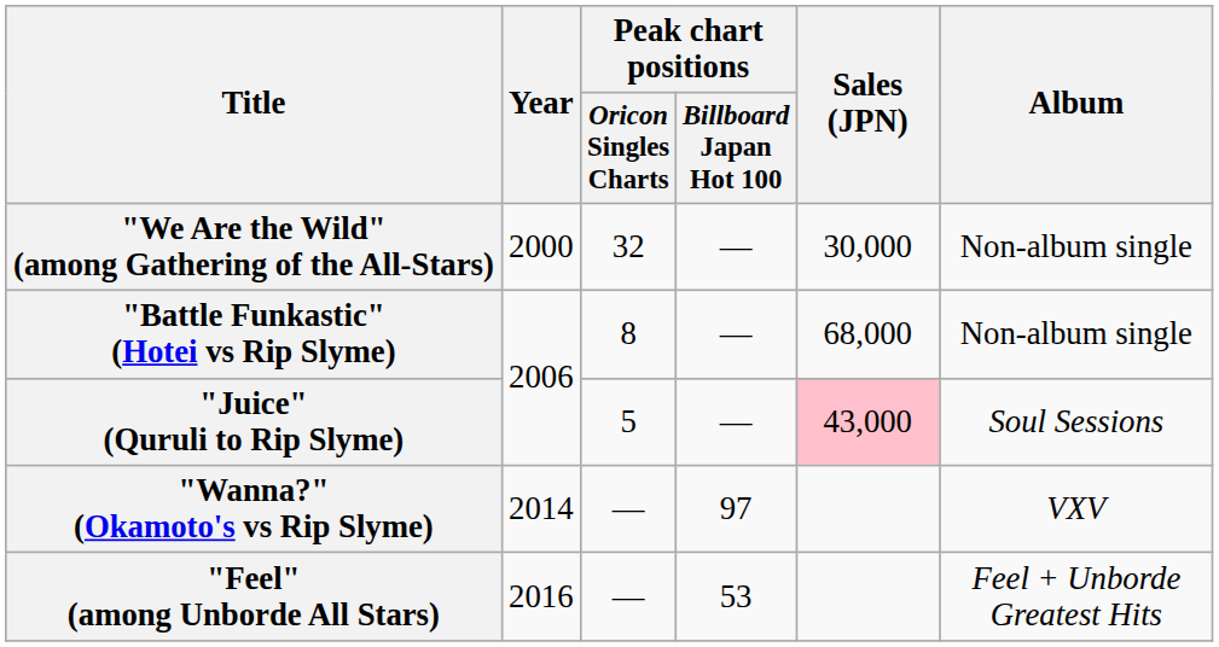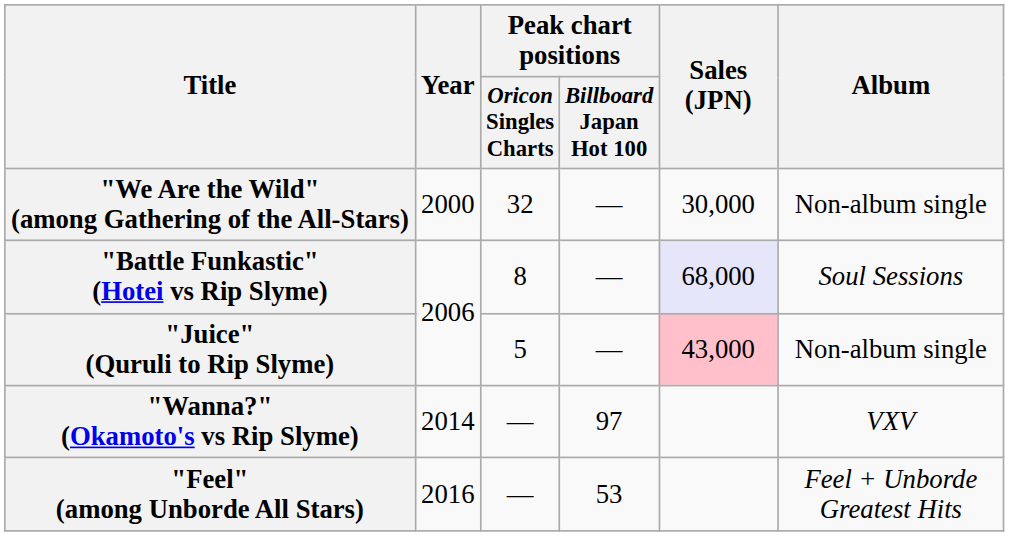"Battle Funkastic" (Hotei vs Rip Slyme) | Sales (JPN): no background -> lavender background
"Battle Funkastic" (Hotei vs Rip Slyme) | Album: Non-album single -> Soul Sessions
"Juice" (Quruli to Rip Slyme) | Album: Soul Sessions -> Non-album single
